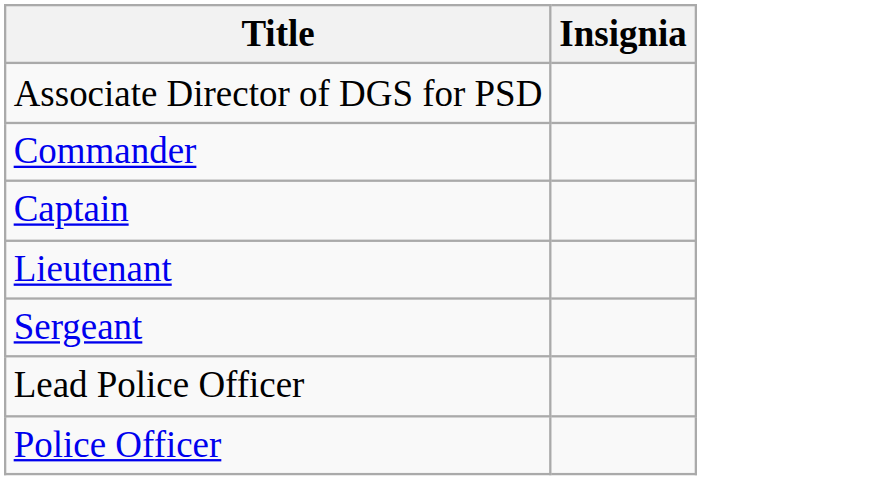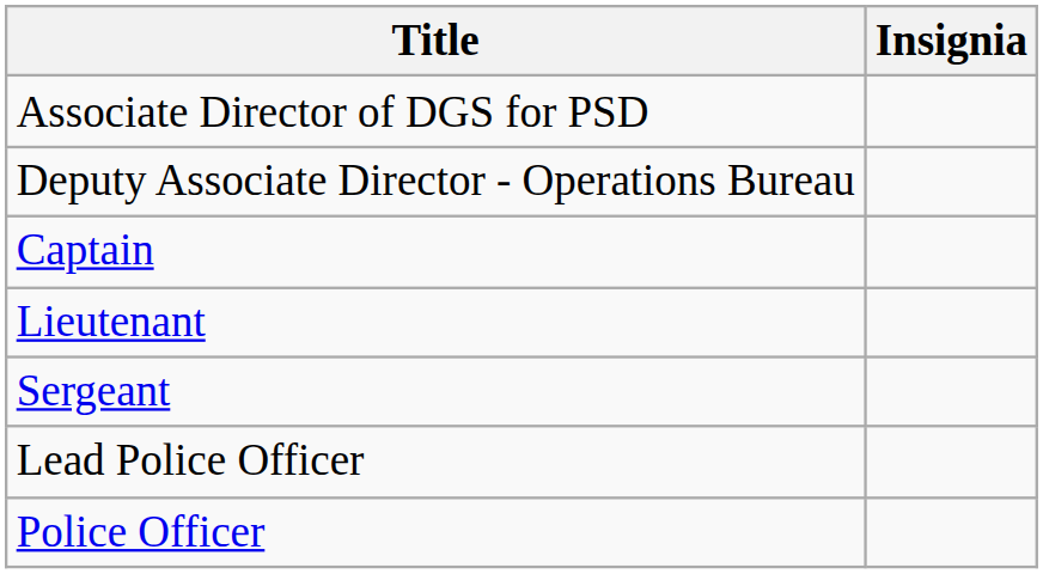+ row: Deputy Associate Director - Operations Bureau
- row: Commander
